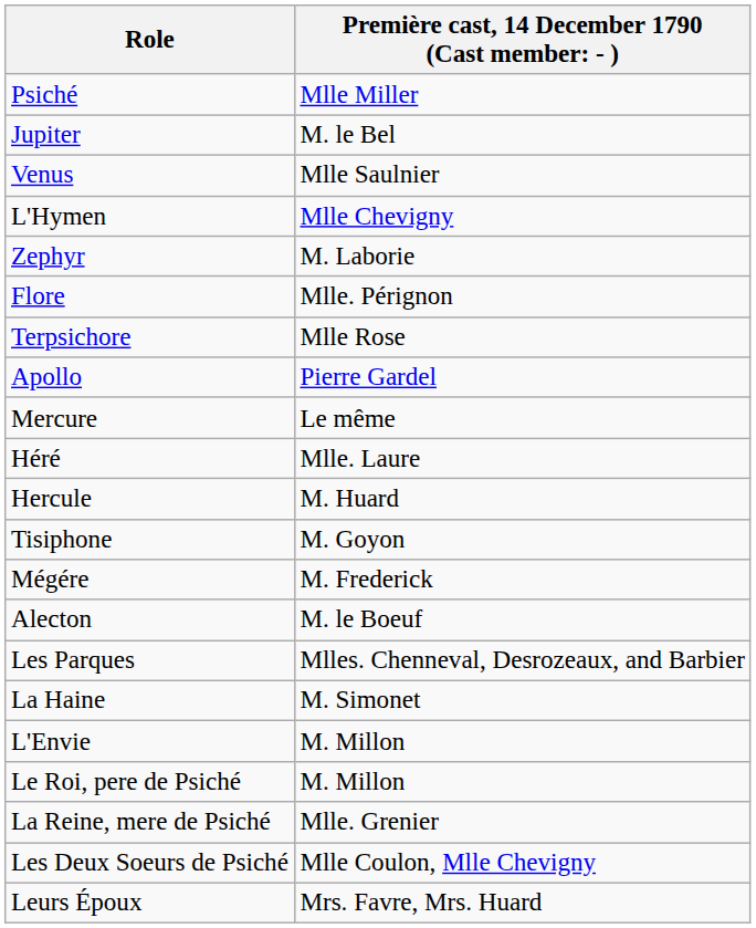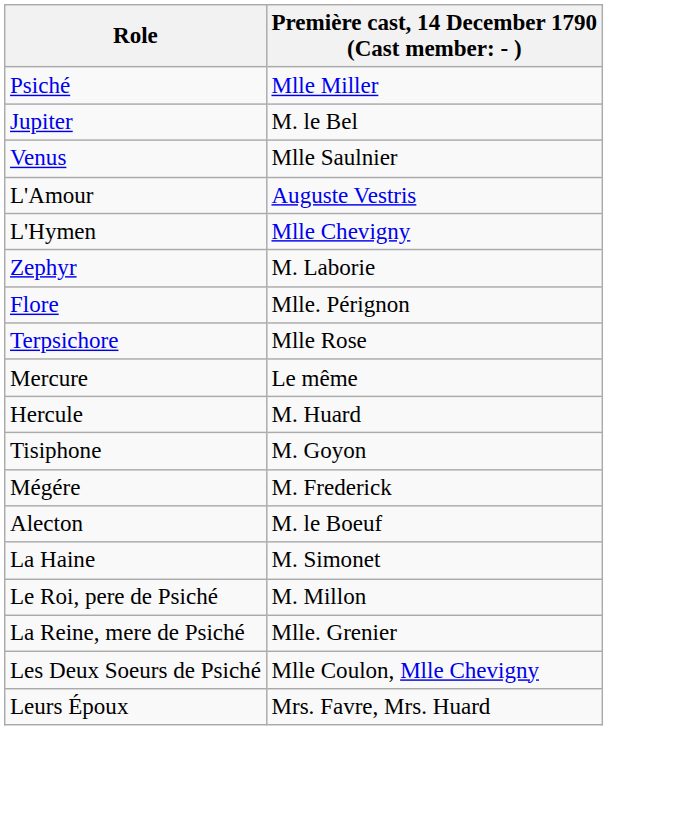+ row: L'Amour | Auguste Vestris
- row: Apollo | Pierre Gardel
- row: Héré | Mlle. Laure
- row: Les Parques | Mlles. Chenneval, Desrozeaux, and Barbier
- row: L'Envie | M. Millon
